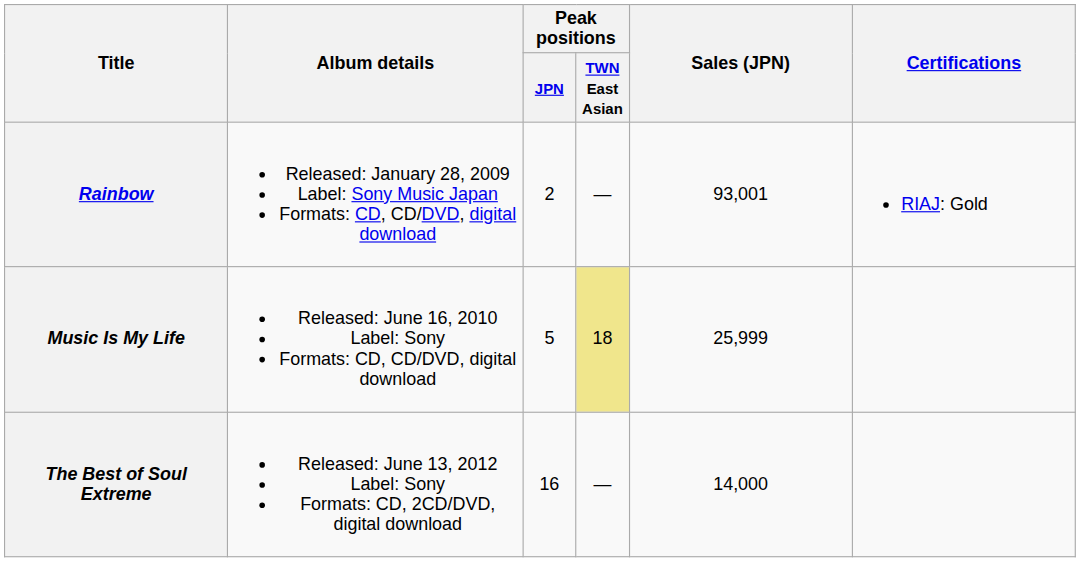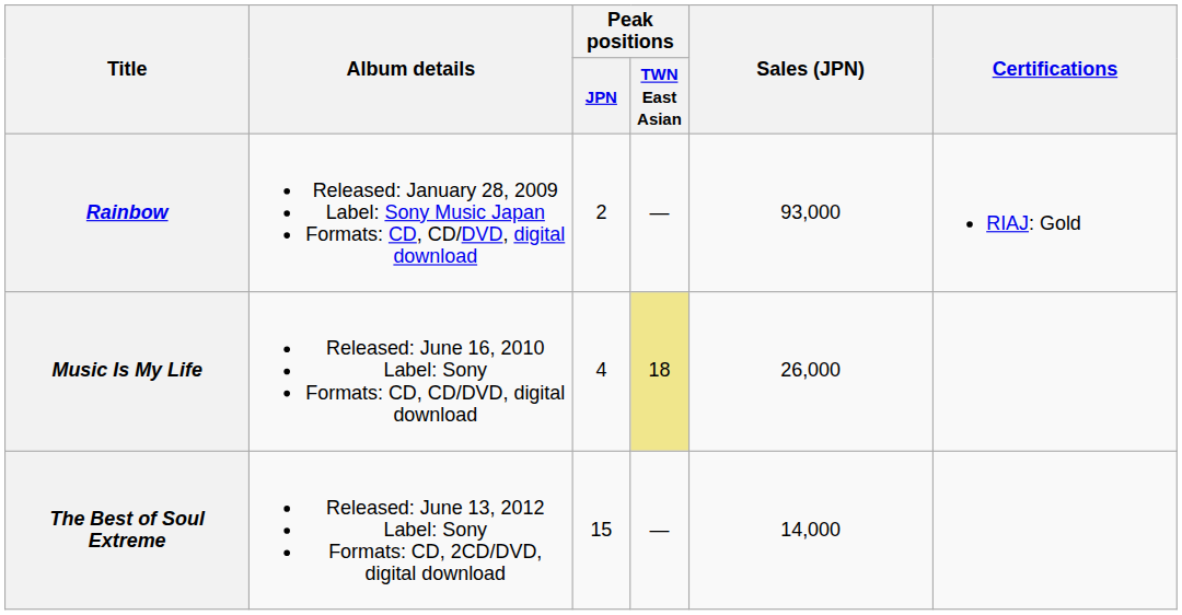Rainbow | Sales (JPN): 93,001 -> 93,000
Music Is My Life | Peak positions / JPN: 5 -> 4
Music Is My Life | Sales (JPN): 25,999 -> 26,000
The Best of Soul Extreme | Peak positions / JPN: 16 -> 15
